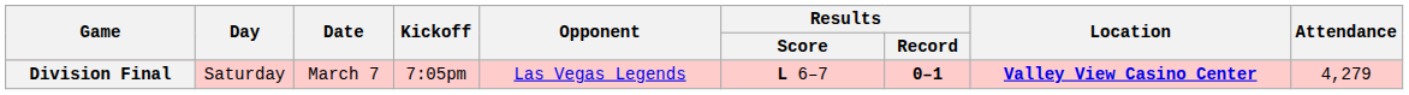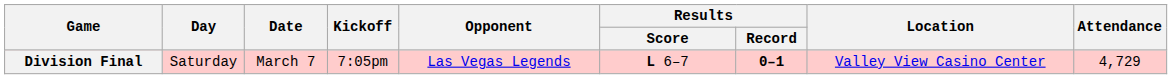Division Final | Location: bold -> normal
Division Final | Attendance: 4,279 -> 4,729
